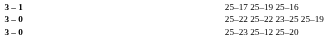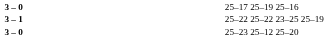25–17 25–19 25–16 | column 2: 3 – 1 -> 3 – 0
25–22 25–22 23–25 25–19 | column 2: 3 – 0 -> 3 – 1
